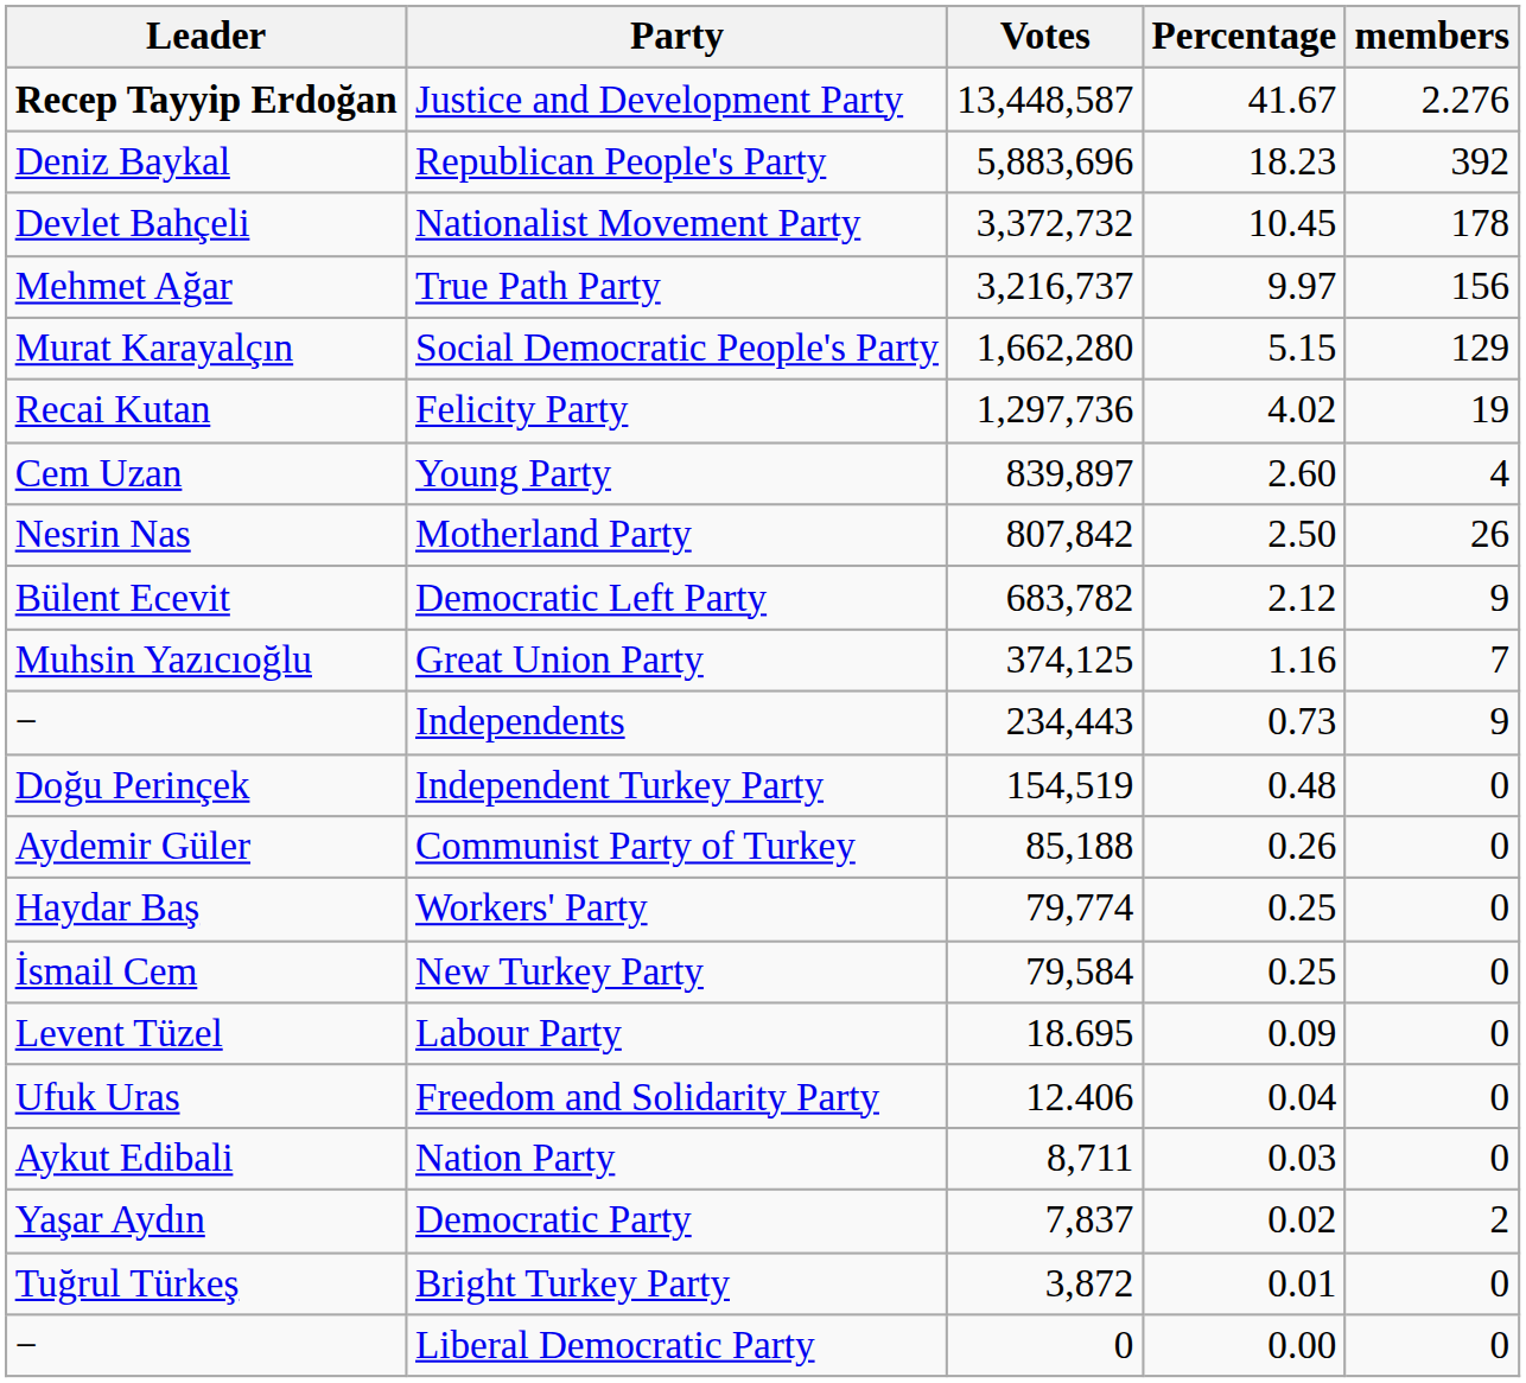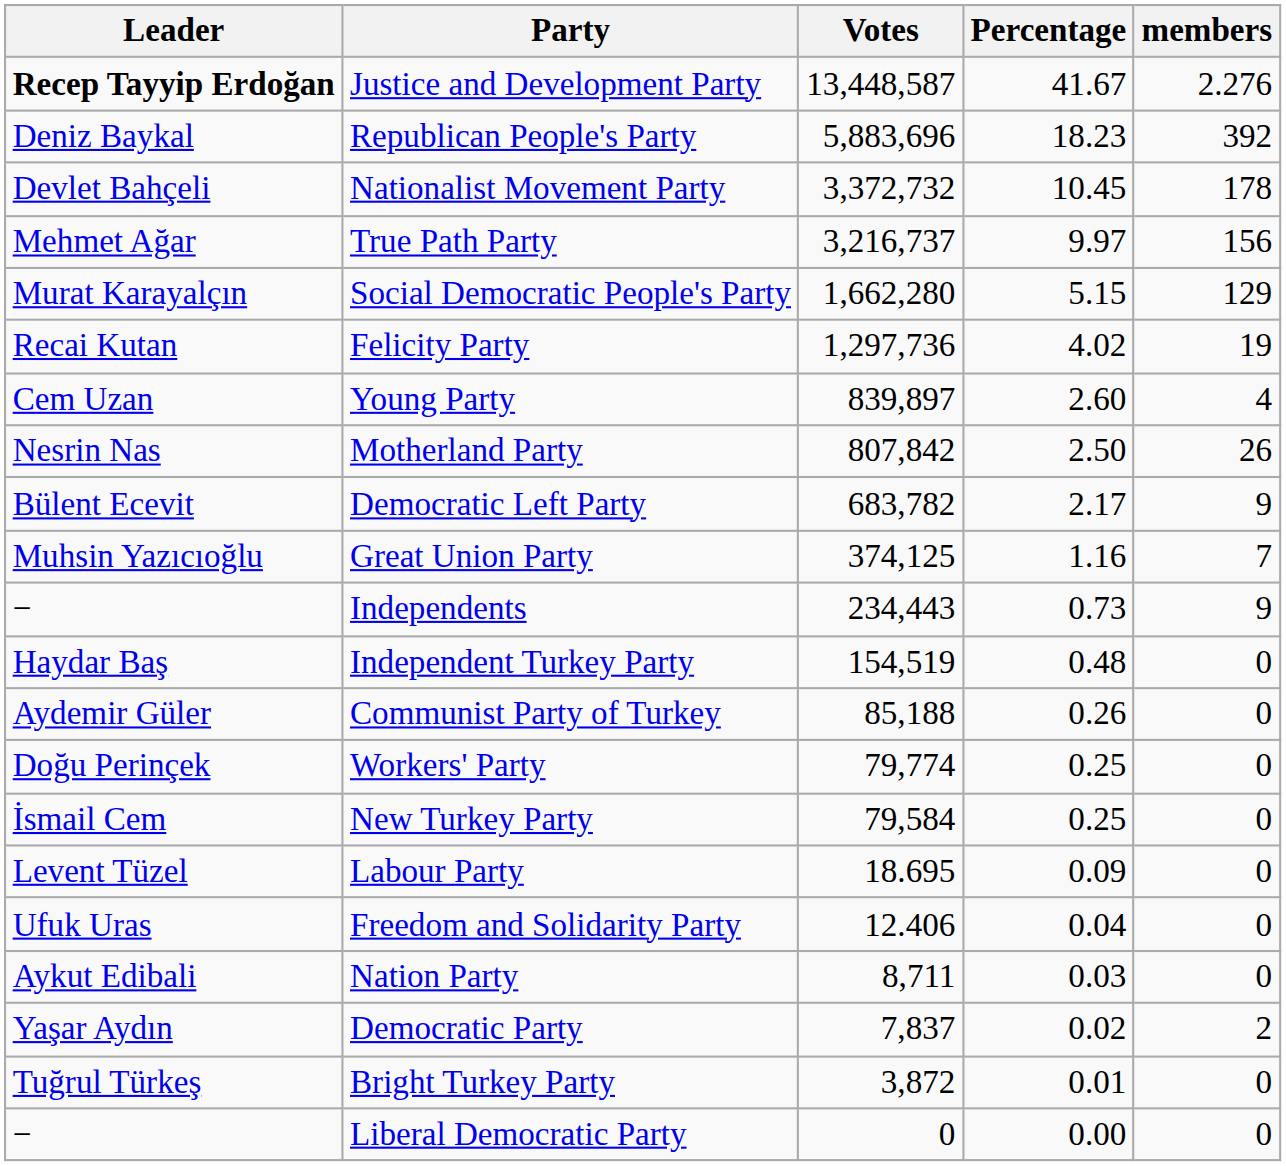Democratic Left Party | Percentage: 2.12 -> 2.17
Independent Turkey Party | Leader: Doğu Perinçek -> Haydar Baş
Workers' Party | Leader: Haydar Baş -> Doğu Perinçek
